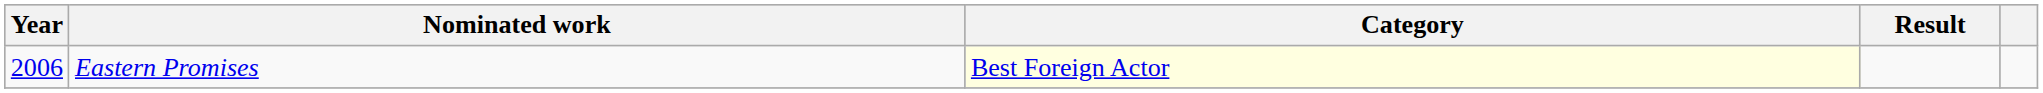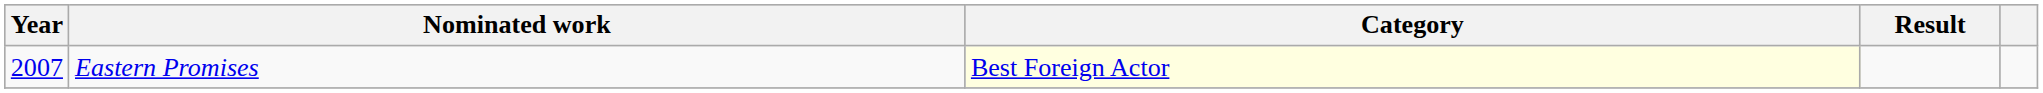Eastern Promises | Year: 2006 -> 2007
